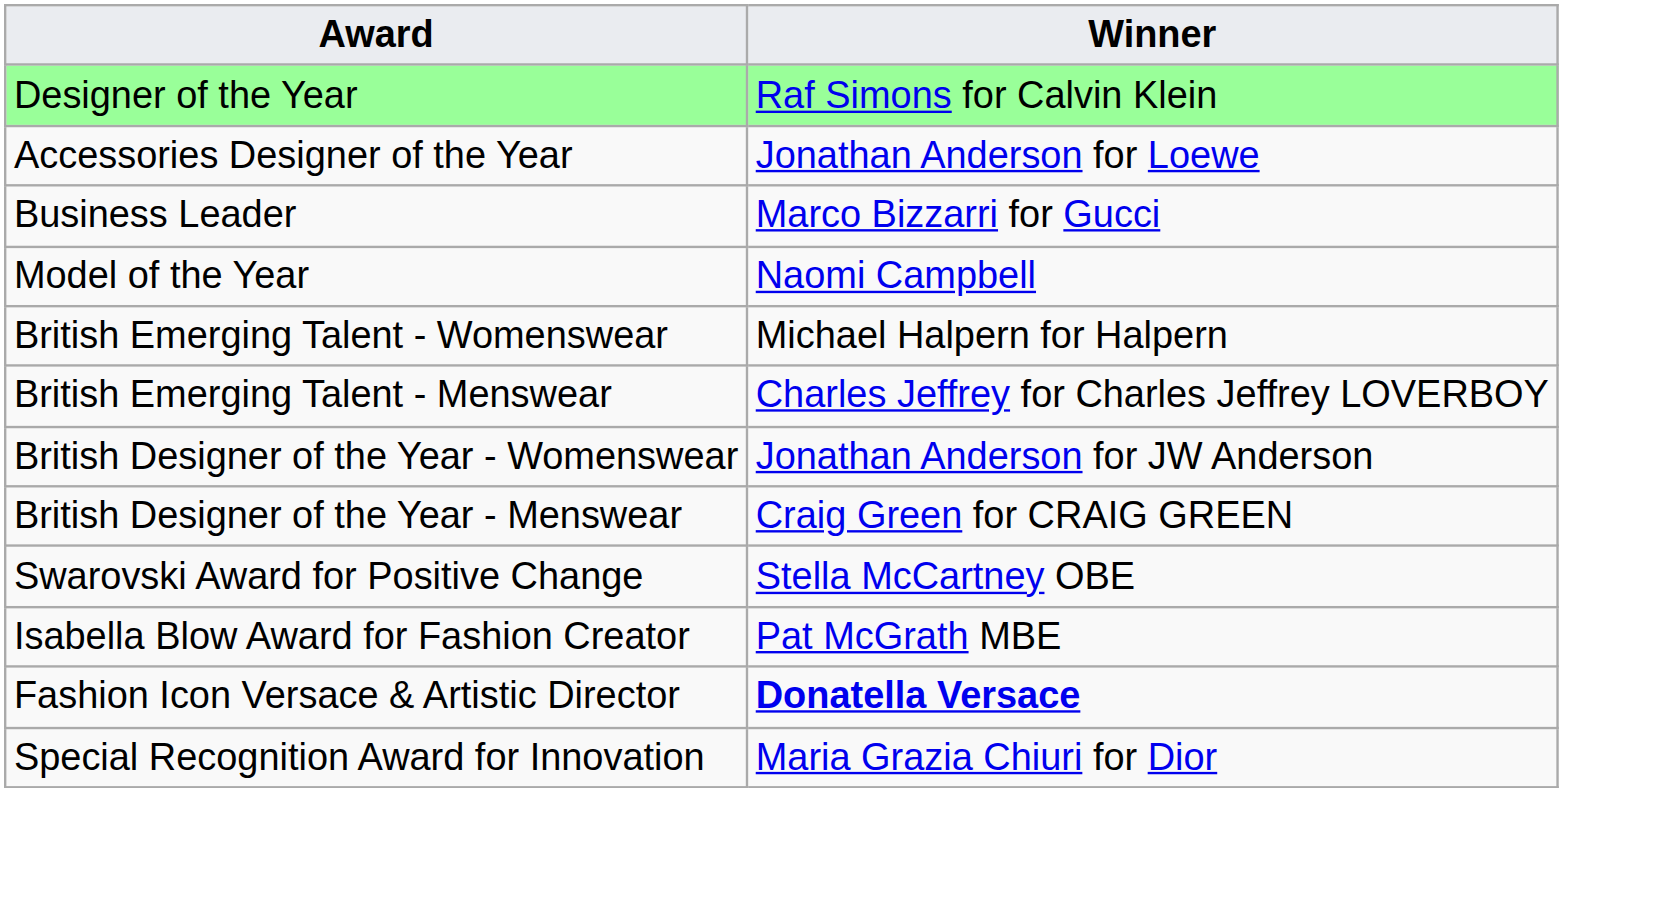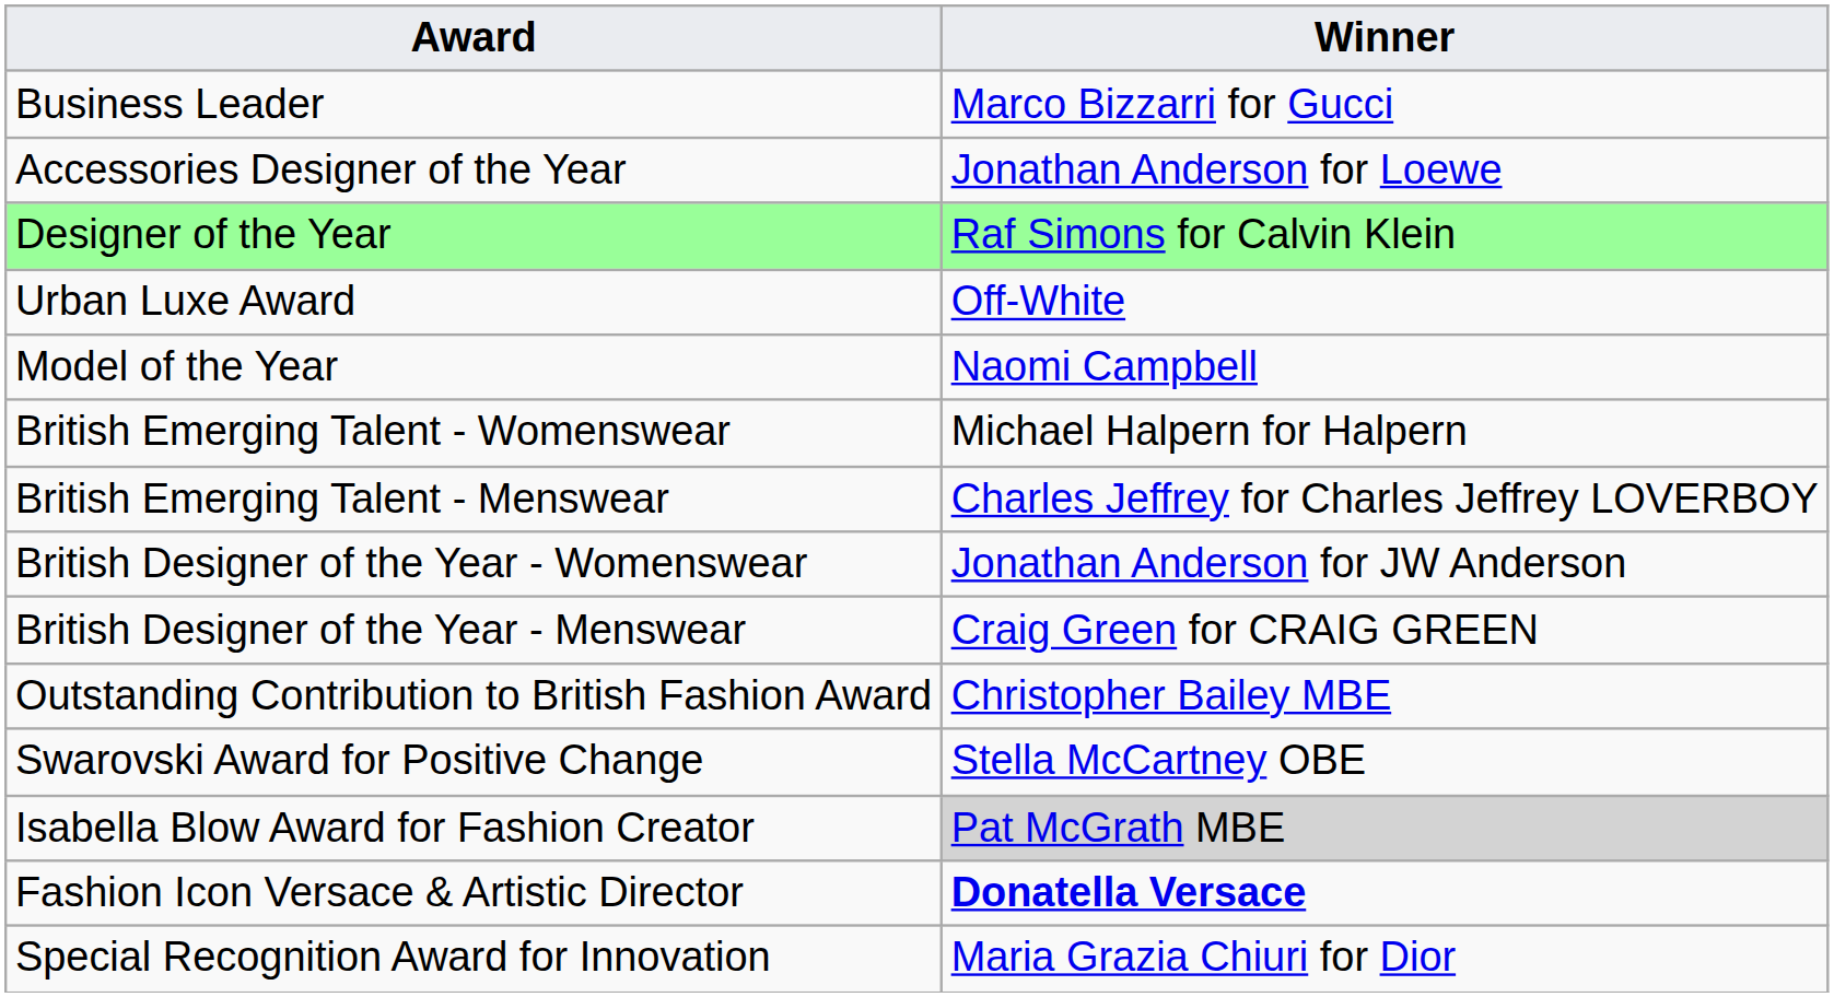rows swapped: Designer of the Year <-> Business Leader
+ row: Urban Luxe Award | Off-White
+ row: Outstanding Contribution to British Fashion Award | Christopher Bailey MBE
Isabella Blow Award for Fashion Creator | Winner: no background -> lightgrey background
